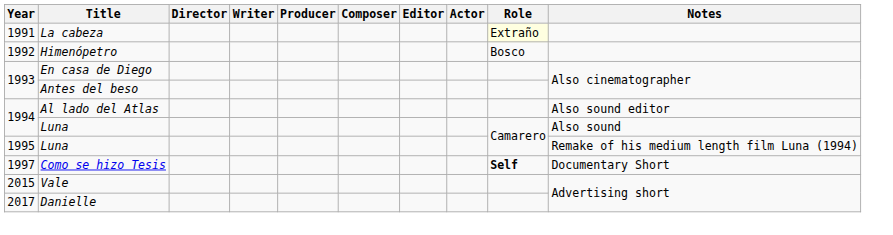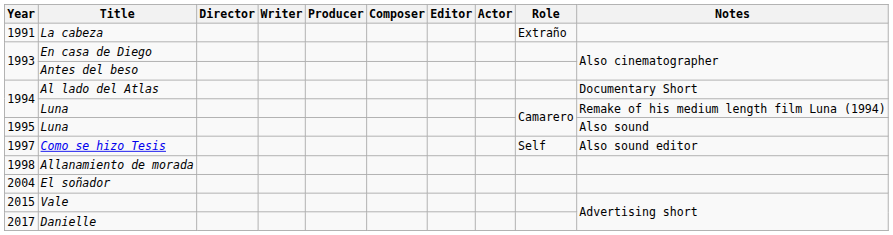La cabeza | Role: lightyellow background -> no background
- row: 1992 | Himenópetro | Bosco
Al lado del Atlas | Notes: Also sound editor -> Documentary Short
1994 / Luna | Notes: Also sound -> Remake of his medium length film Luna (1994)
1995 / Luna | Notes: Remake of his medium length film Luna (1994) -> Also sound
Como se hizo Tesis | Role: bold -> normal
Como se hizo Tesis | Notes: Documentary Short -> Also sound editor
+ row: 1998 | Allanamiento de morada
+ row: 2004 | El soñador
